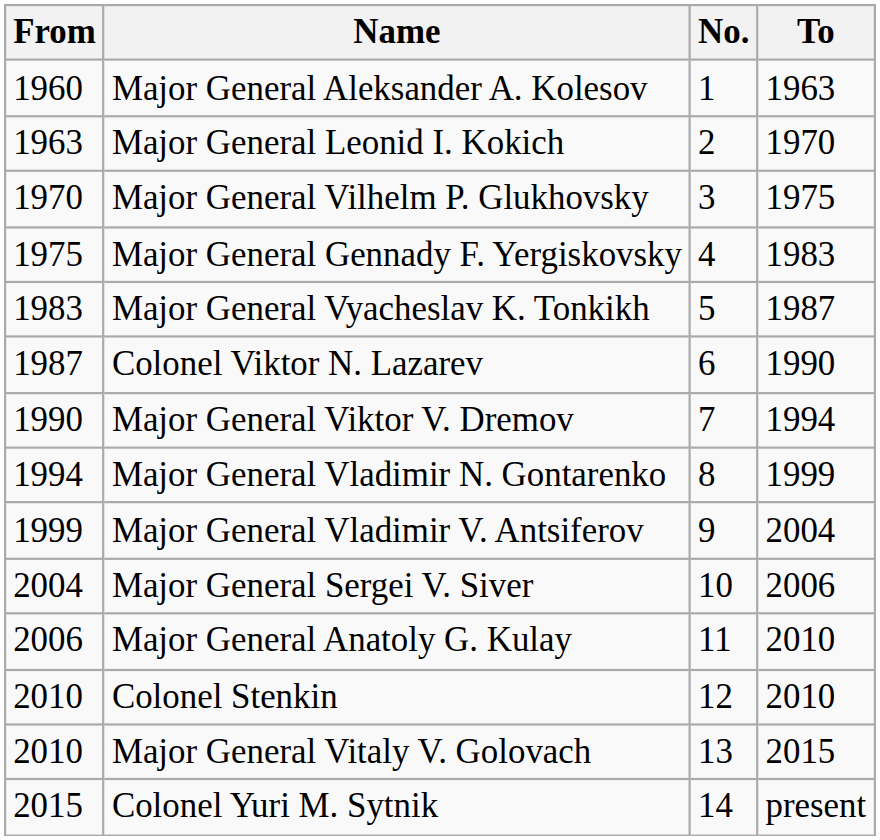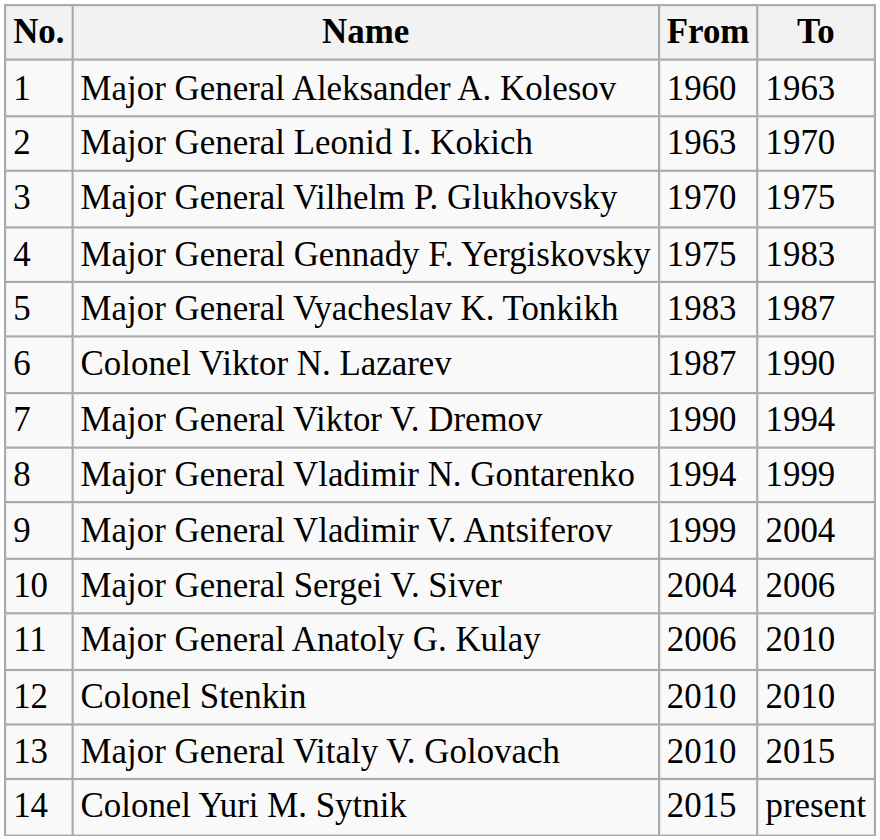columns swapped: No. <-> From
